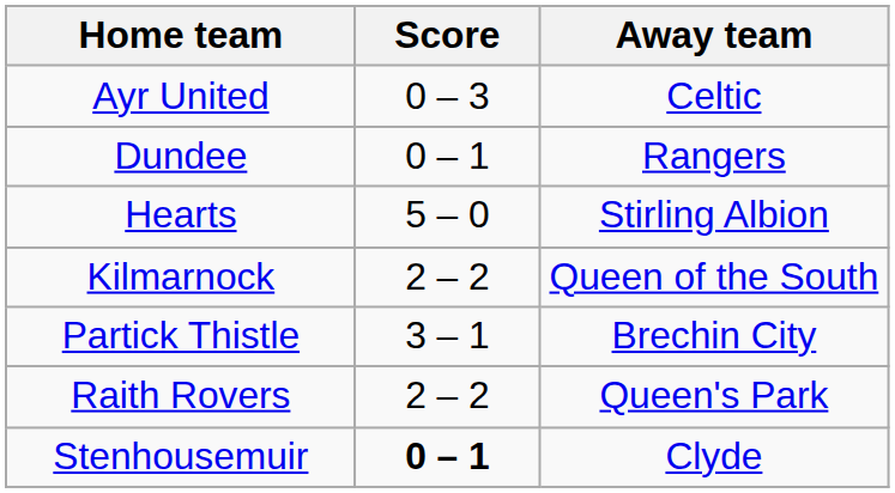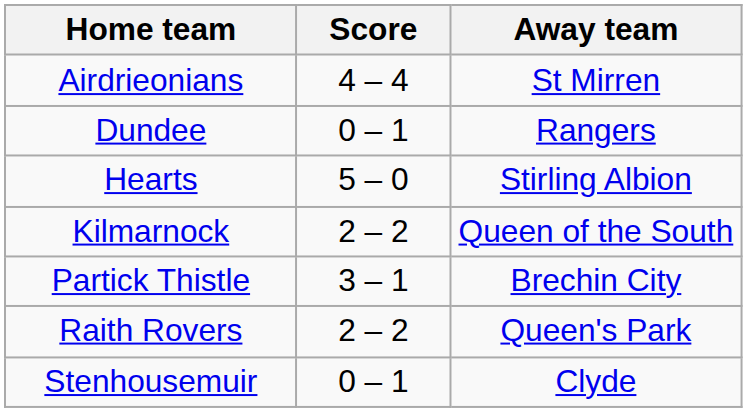+ row: Airdrieonians | 4 – 4 | St Mirren
- row: Ayr United | 0 – 3 | Celtic
Stenhousemuir | Score: bold -> normal
